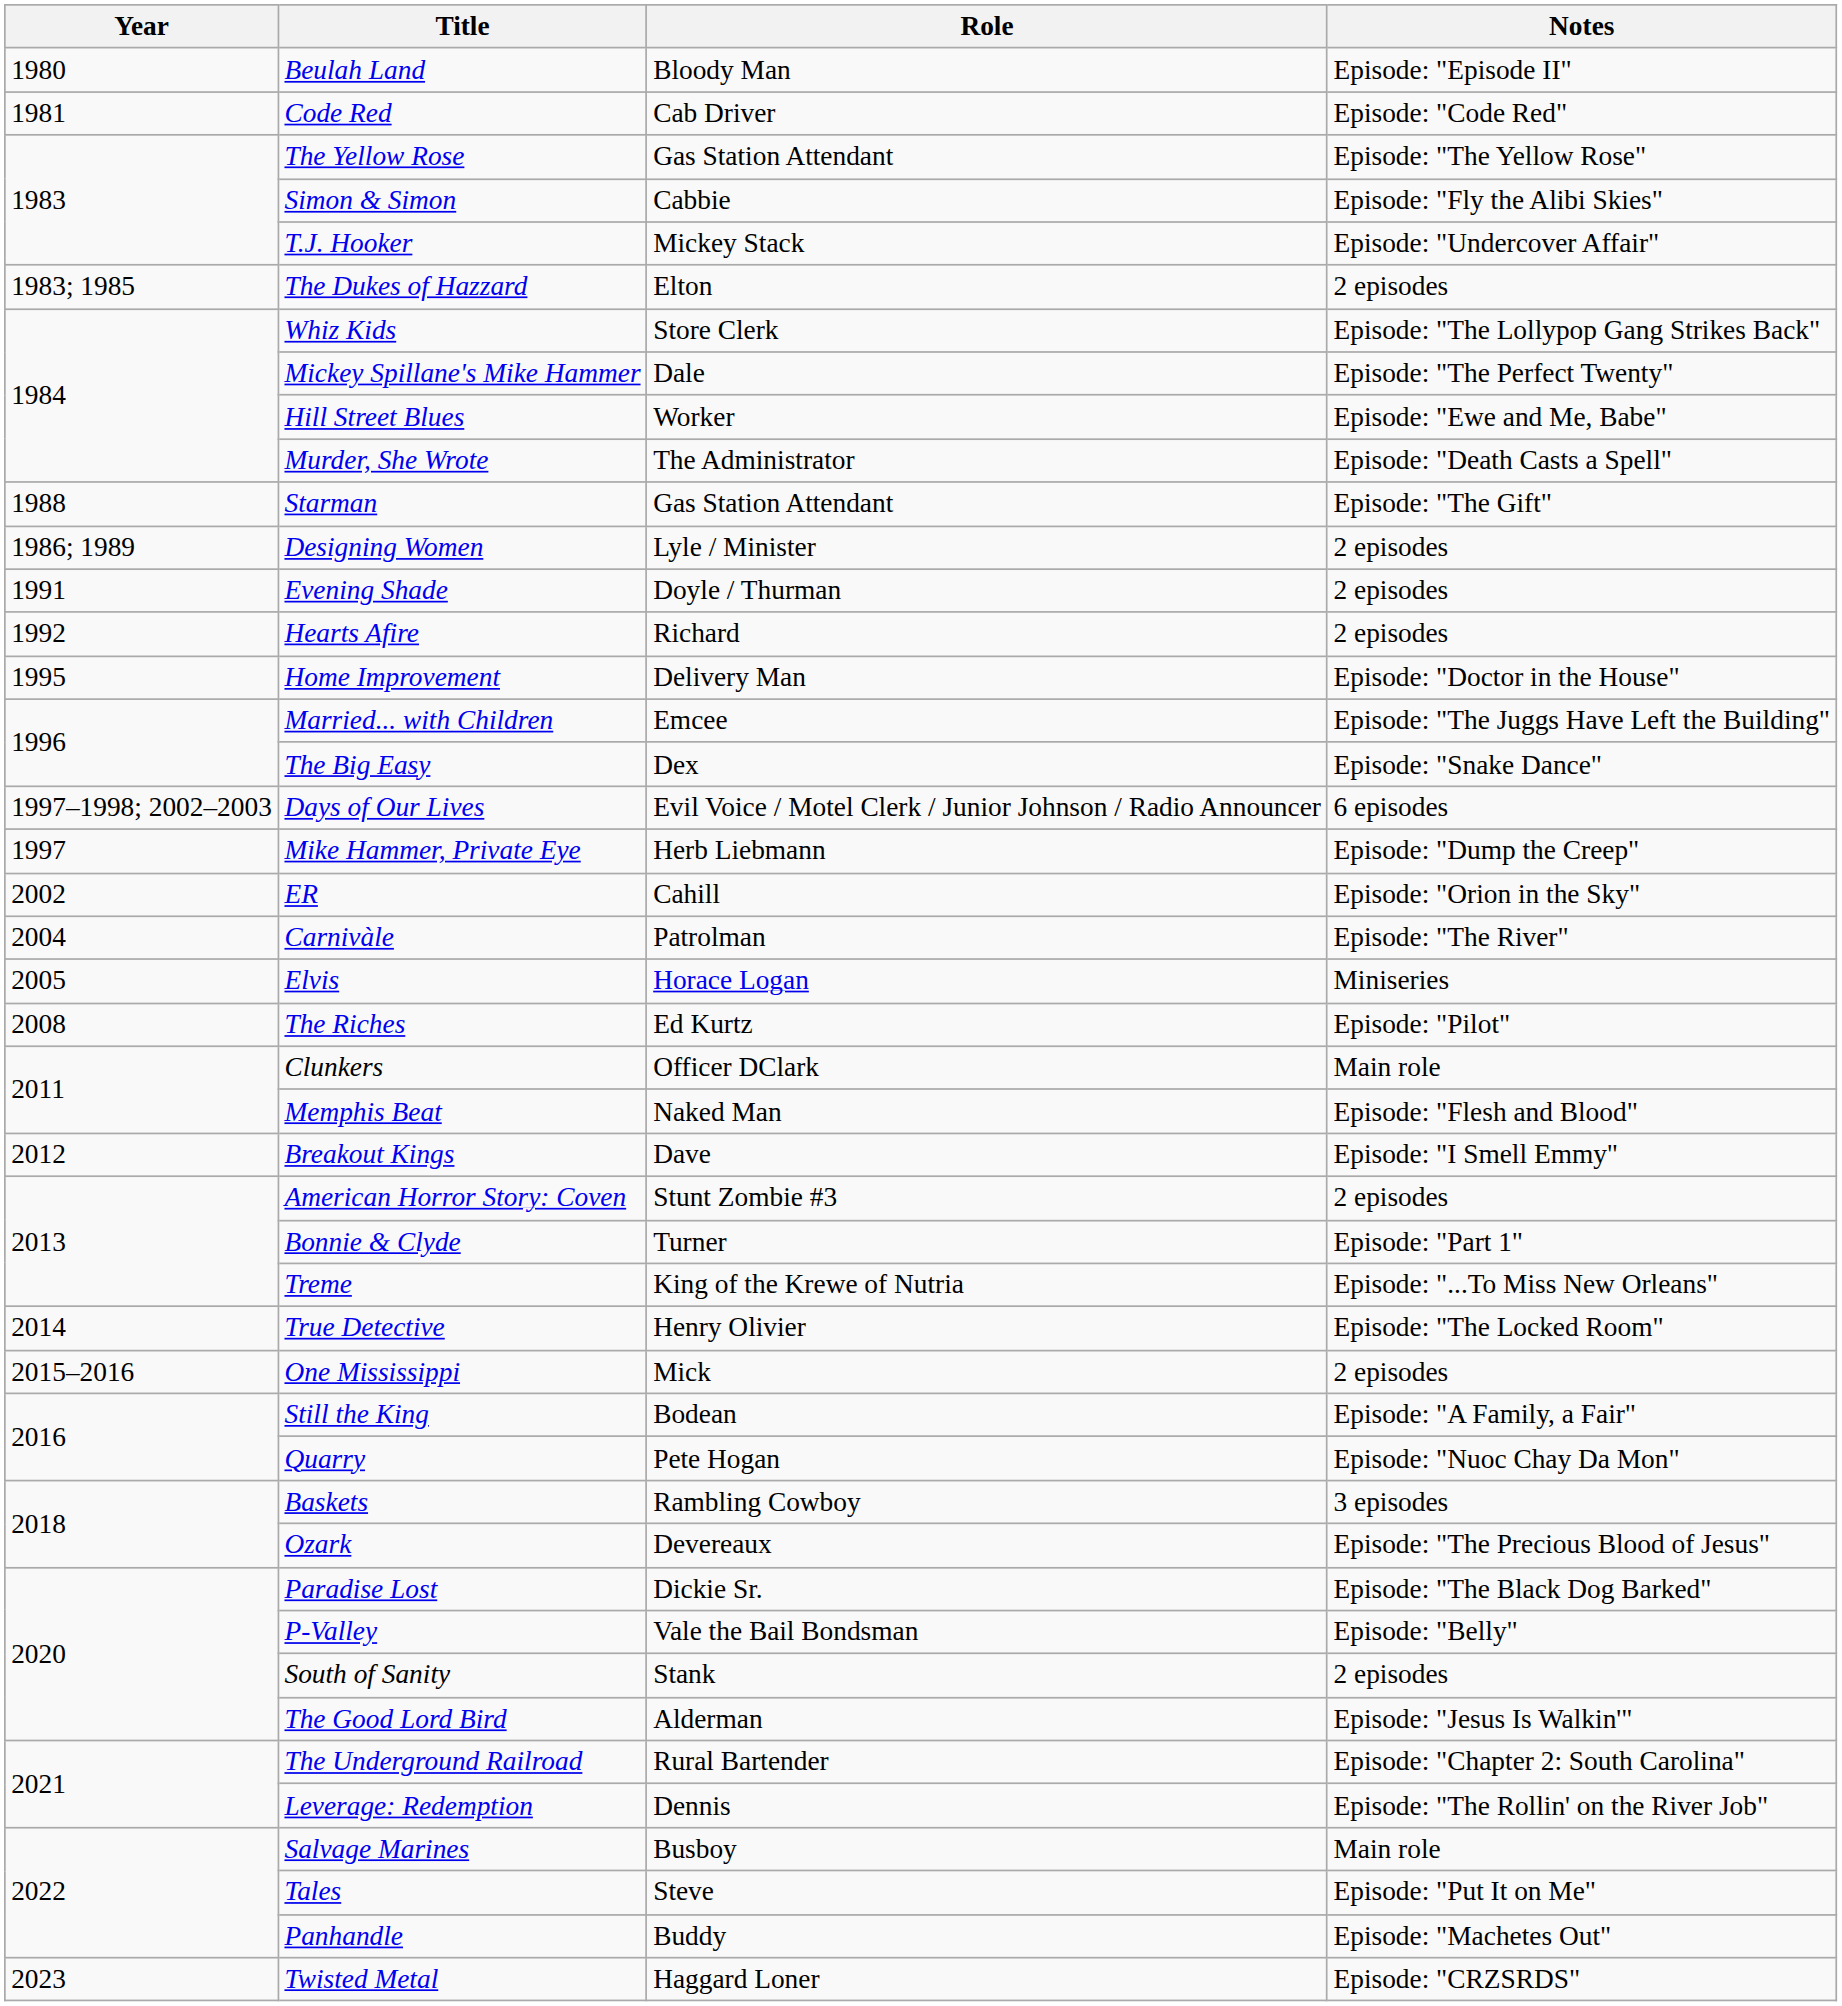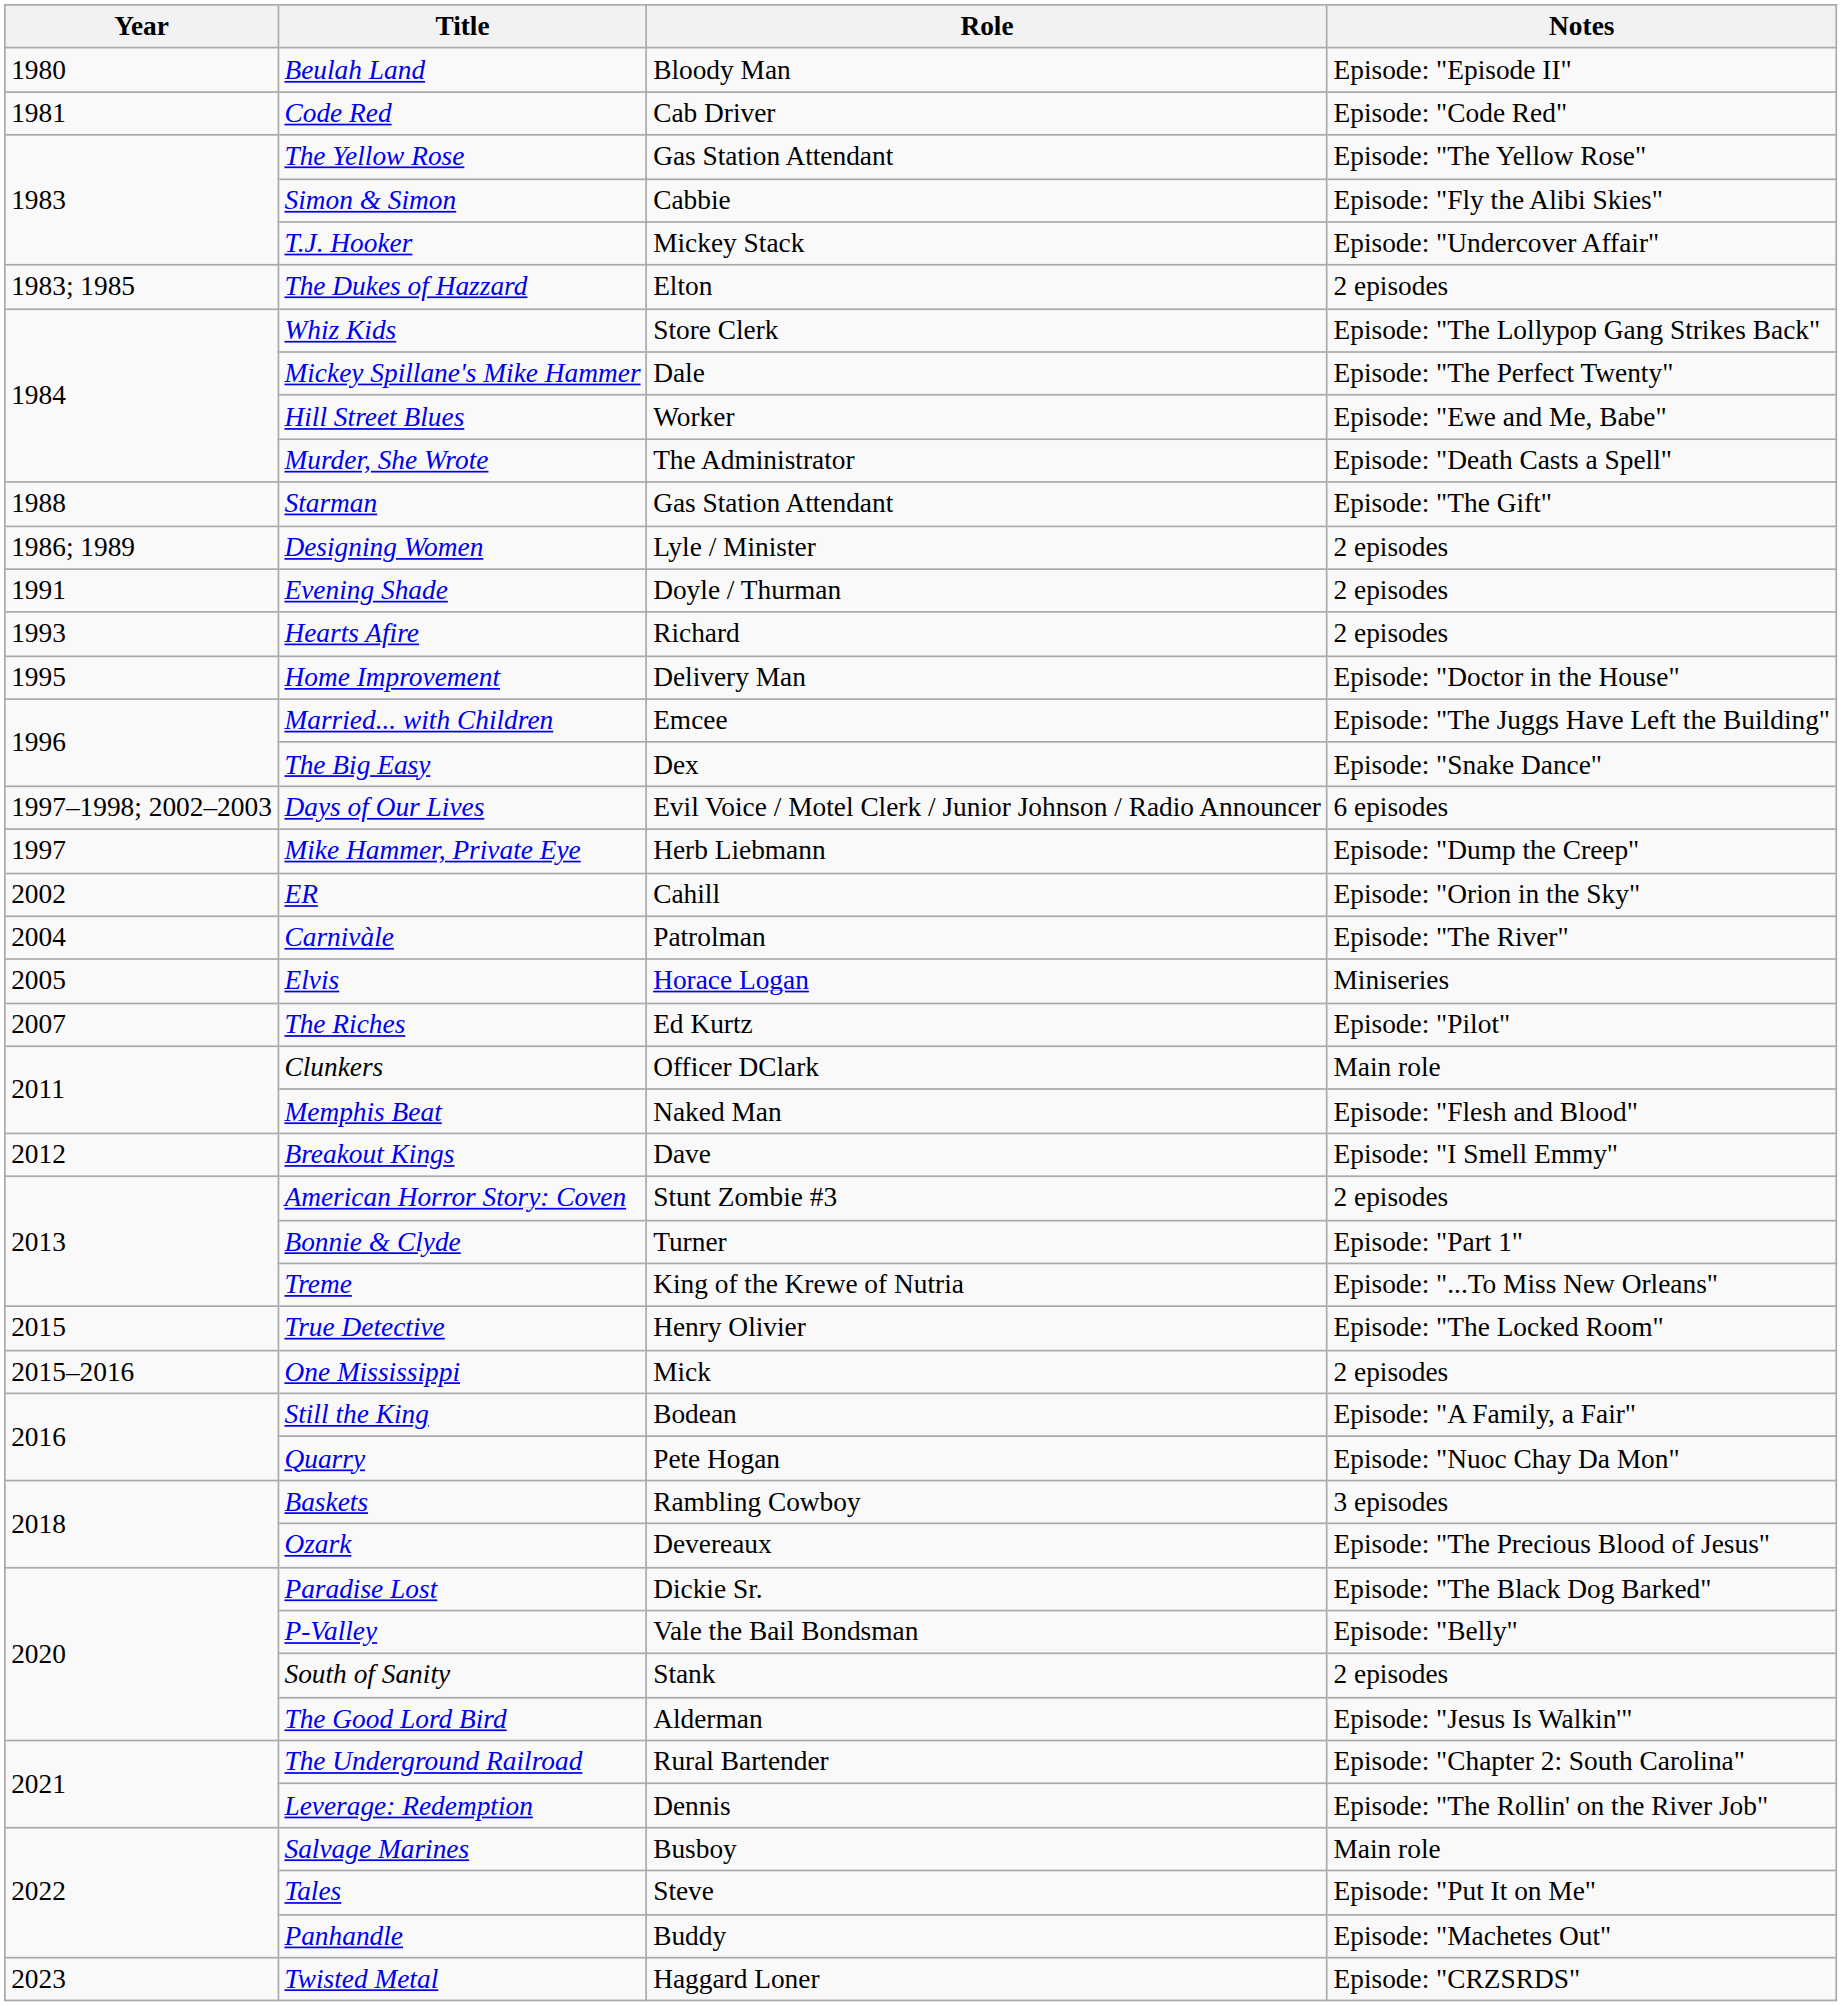Hearts Afire | Year: 1992 -> 1993
The Riches | Year: 2008 -> 2007
True Detective | Year: 2014 -> 2015
